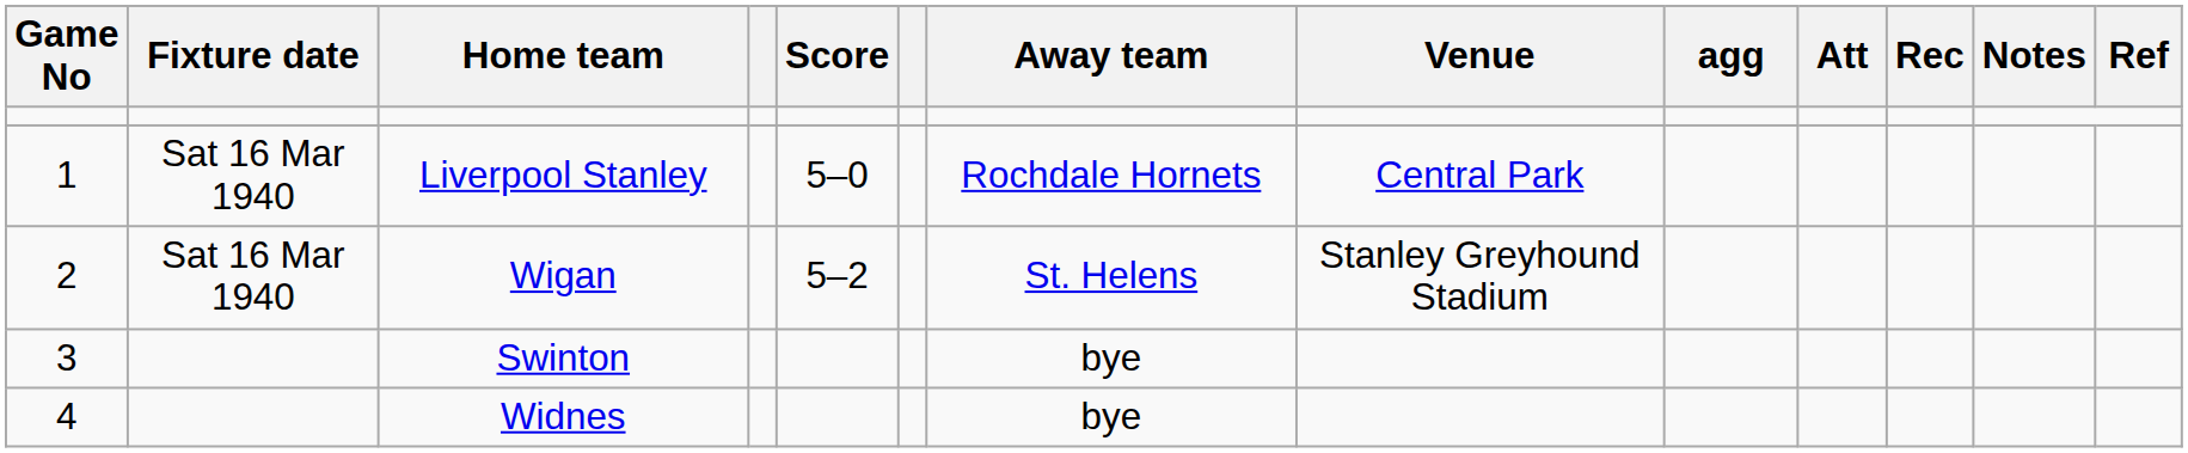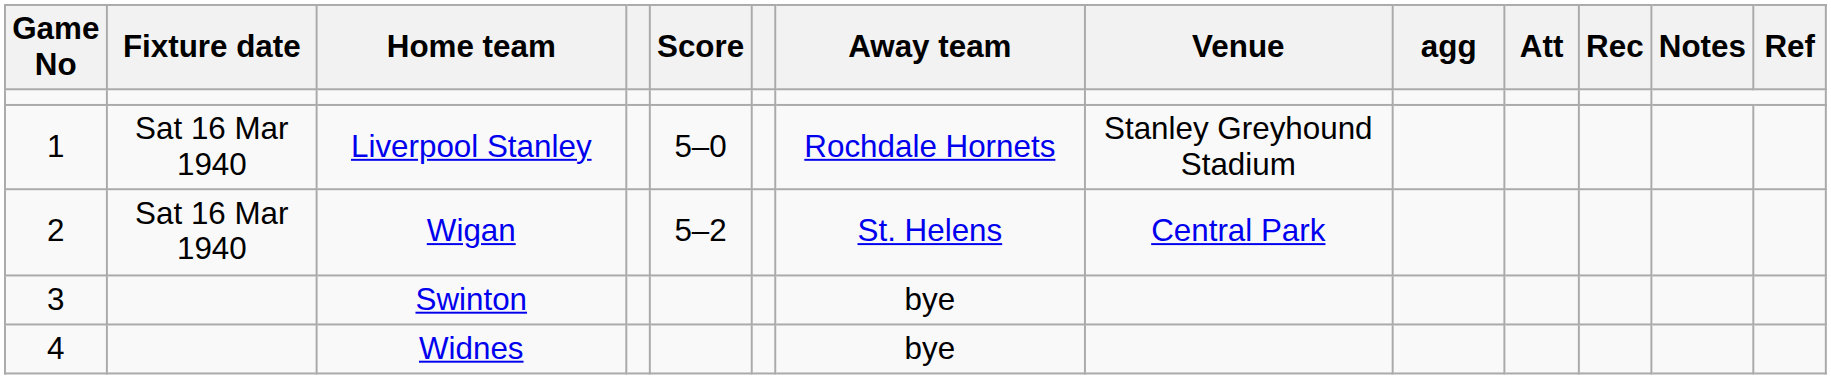Liverpool Stanley | Venue: Central Park -> Stanley Greyhound Stadium
Wigan | Venue: Stanley Greyhound Stadium -> Central Park
